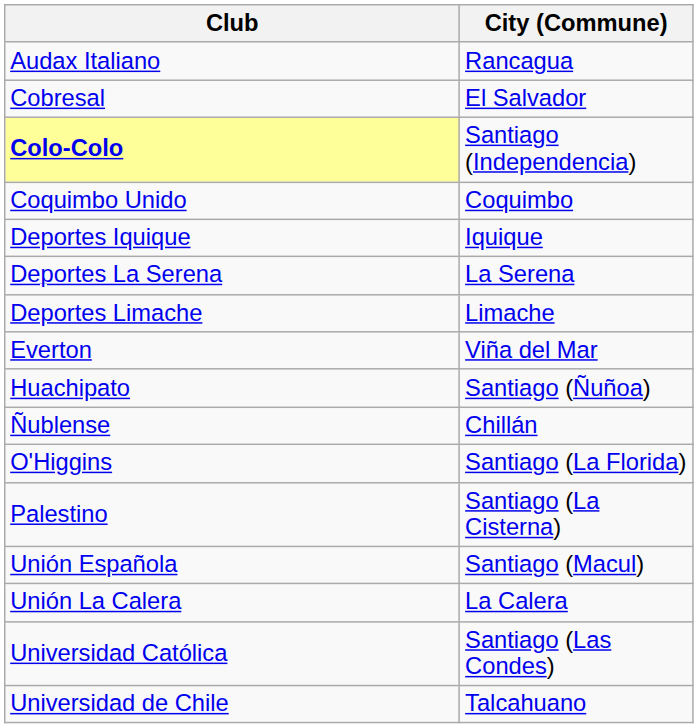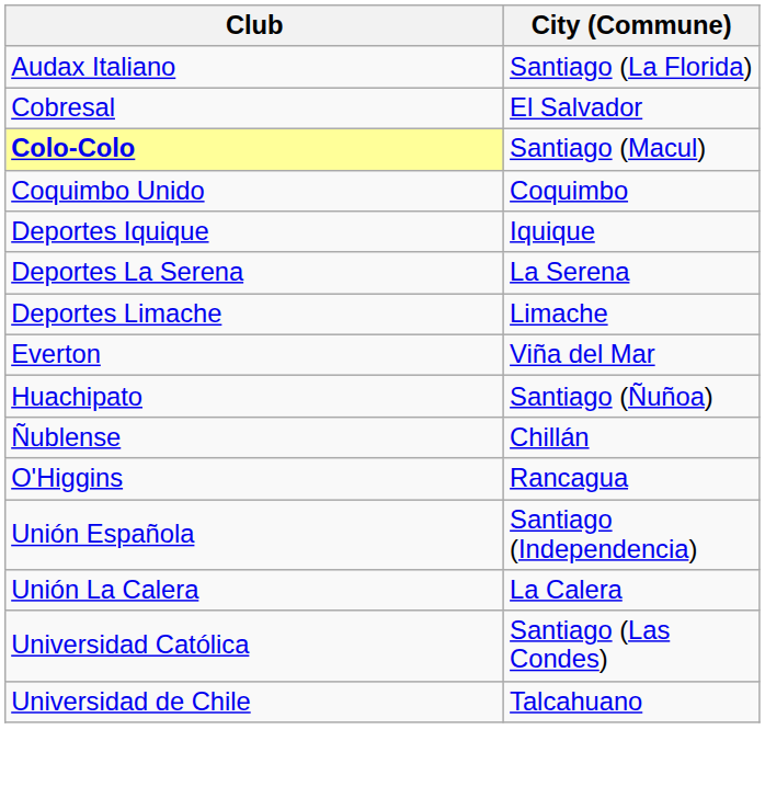Audax Italiano | City (Commune): Rancagua -> Santiago (La Florida)
Colo-Colo | City (Commune): Santiago (Independencia) -> Santiago (Macul)
O'Higgins | City (Commune): Santiago (La Florida) -> Rancagua
- row: Palestino | Santiago (La Cisterna)
Unión Española | City (Commune): Santiago (Macul) -> Santiago (Independencia)
